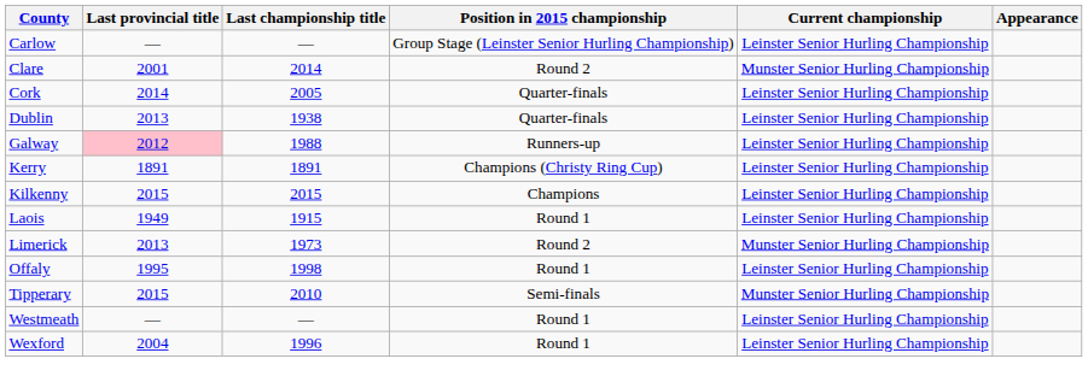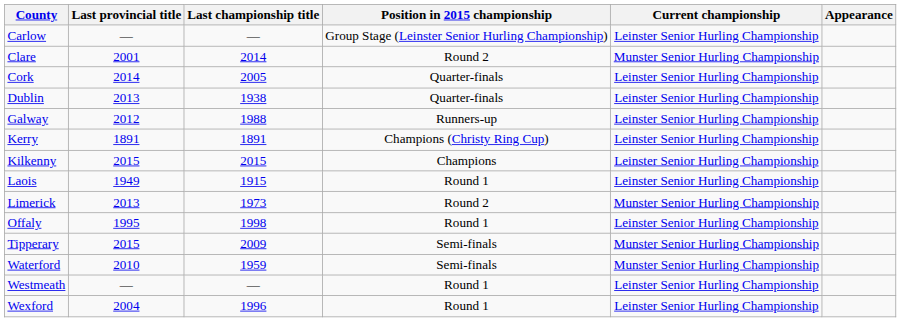Galway | Last provincial title: pink background -> no background
Tipperary | Last championship title: 2010 -> 2009
+ row: Waterford | 2010 | 1959 | Semi-finals | Munster Senior Hurling Championship
